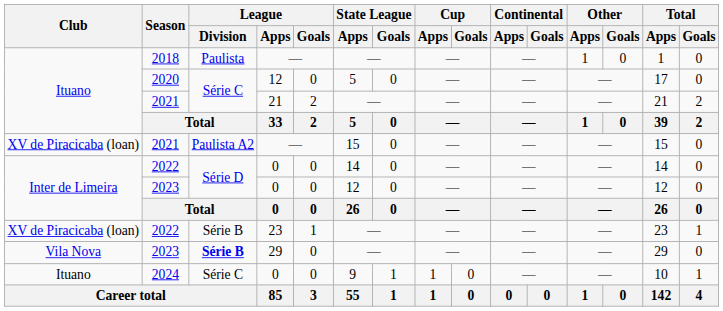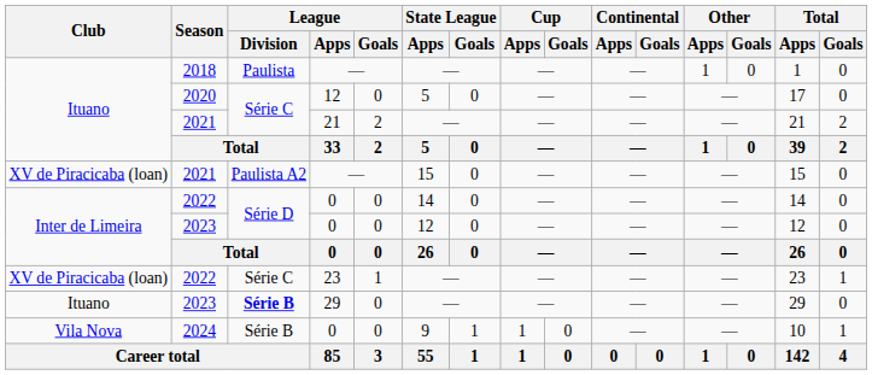2022 / 23 | League / Division: Série B -> Série C
2023 / 29 | Club: Vila Nova -> Ituano
2024 | Club: Ituano -> Vila Nova
2024 | League / Division: Série C -> Série B
